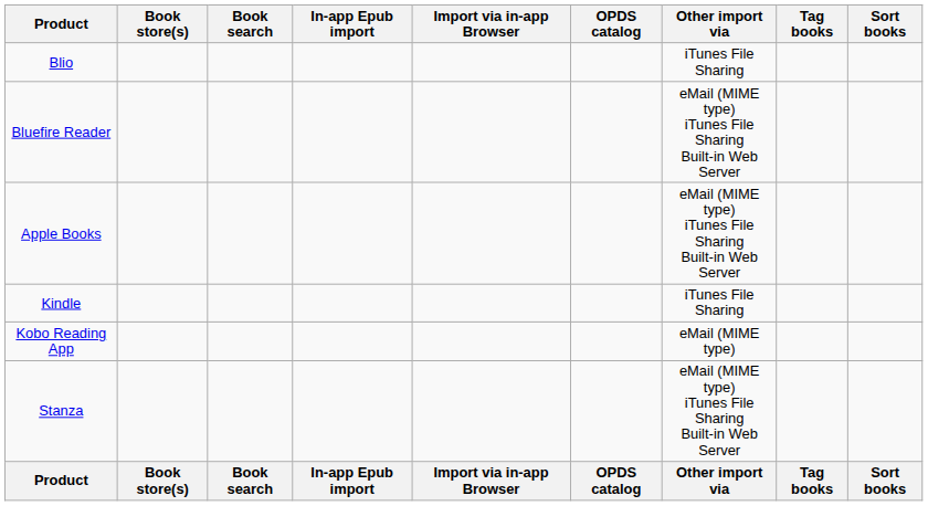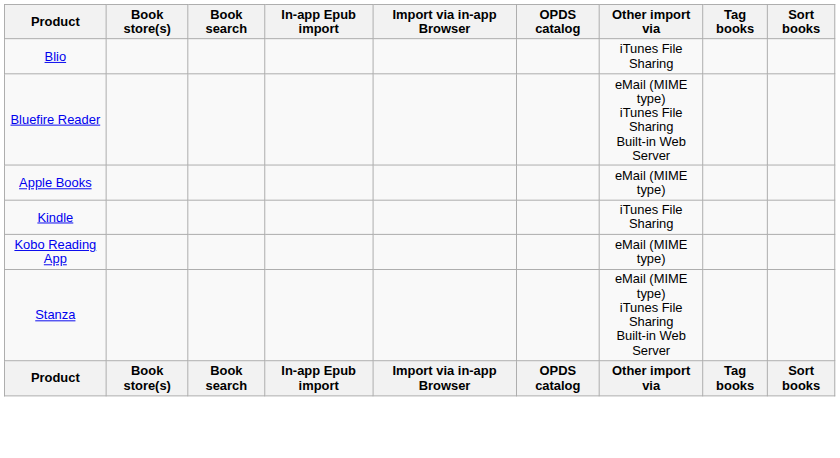Apple Books | Other import via: eMail (MIME type) iTunes File Sharing Built-in Web Server -> eMail (MIME type)
